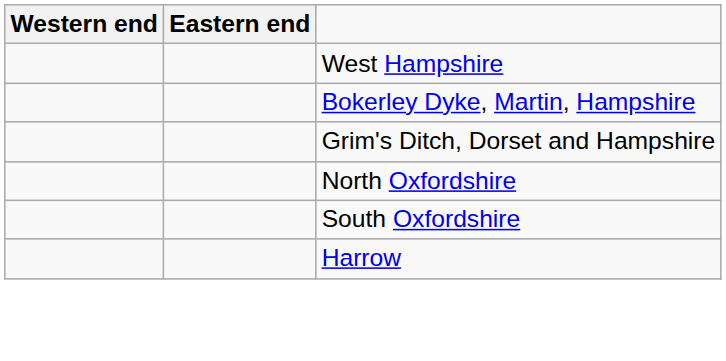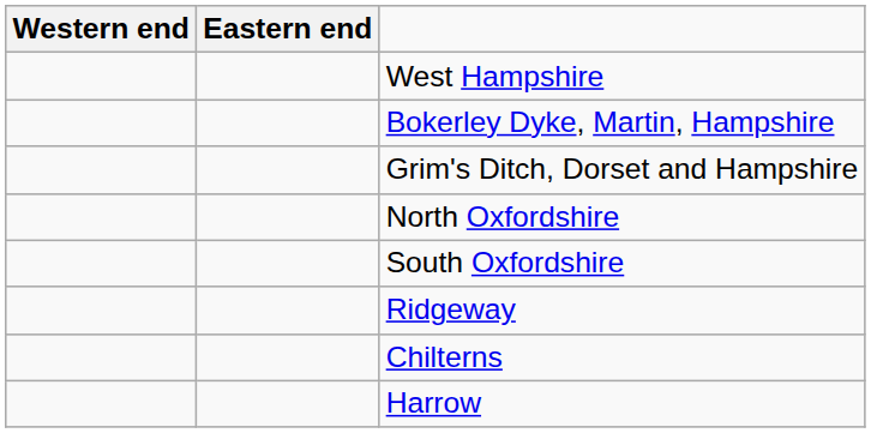+ row: Ridgeway
+ row: Chilterns
